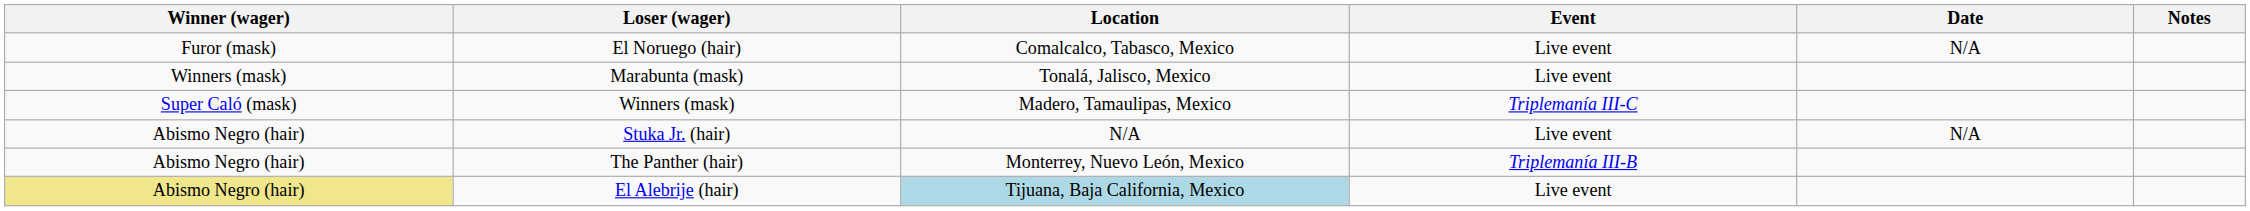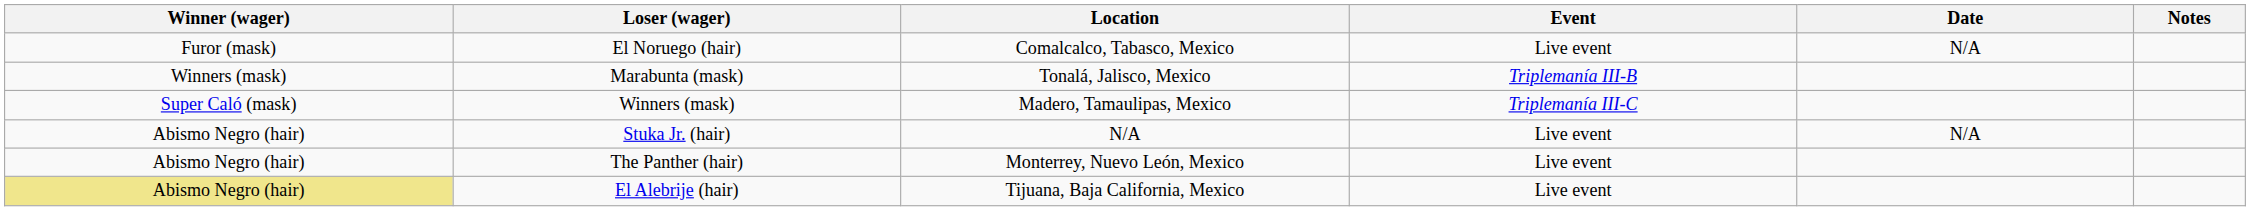Marabunta (mask) | Event: Live event -> Triplemanía III-B
The Panther (hair) | Event: Triplemanía III-B -> Live event
El Alebrije (hair) | Location: lightblue background -> no background
